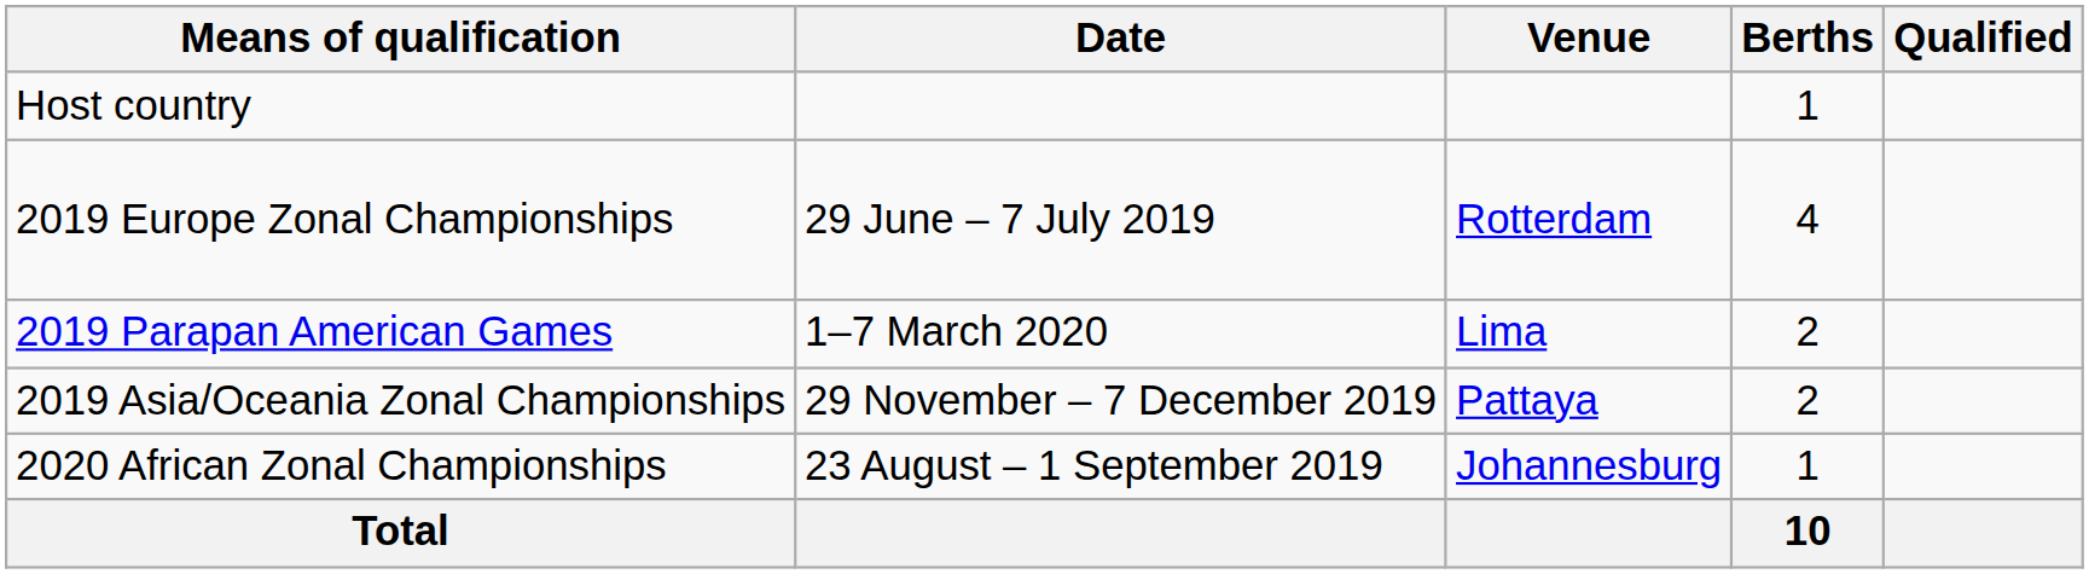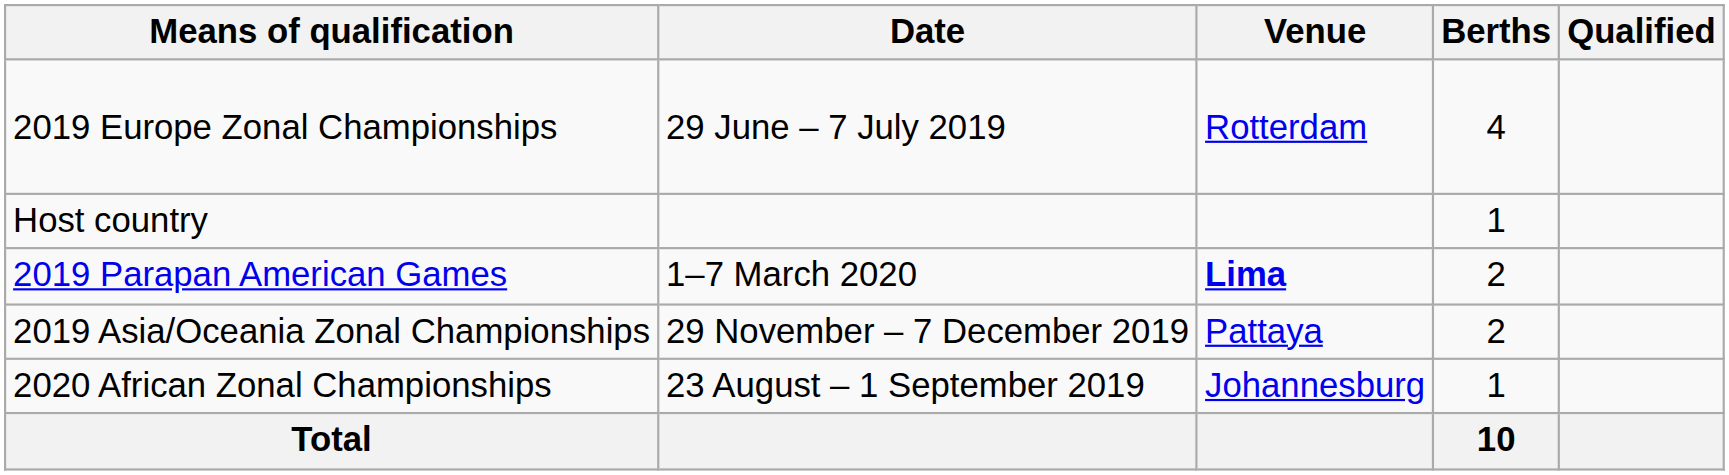rows swapped: Host country <-> 2019 Europe Zonal Championships
2019 Parapan American Games | Venue: normal -> bold
